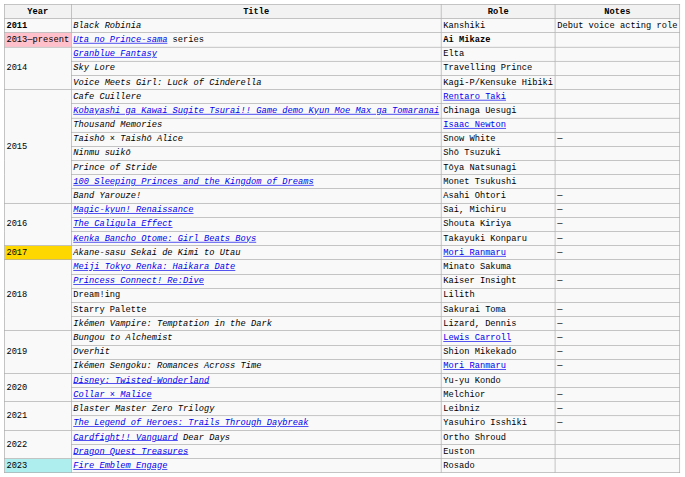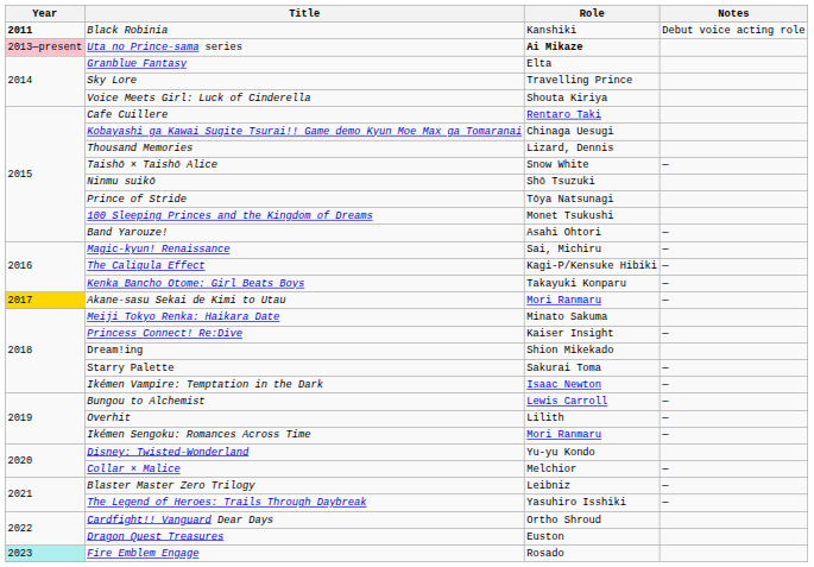Voice Meets Girl: Luck of Cinderella | Role: Kagi-P/Kensuke Hibiki -> Shouta Kiriya
Thousand Memories | Role: Isaac Newton -> Lizard, Dennis
The Caligula Effect | Role: Shouta Kiriya -> Kagi-P/Kensuke Hibiki
Dream!ing | Role: Lilith -> Shion Mikekado
Ikémen Vampire: Temptation in the Dark | Role: Lizard, Dennis -> Isaac Newton
Overhit | Role: Shion Mikekado -> Lilith
